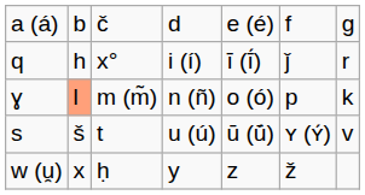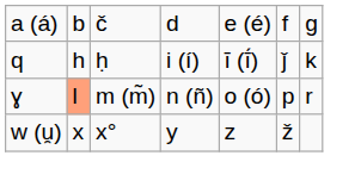i (í) | column 3: x° -> ḥ
i (í) | column 7: r -> k
n (ñ) | column 7: k -> r
- row: s | š | t | u (ú) | ū (ū́) | ʏ (ʏ́) | v
y | column 3: ḥ -> x°
